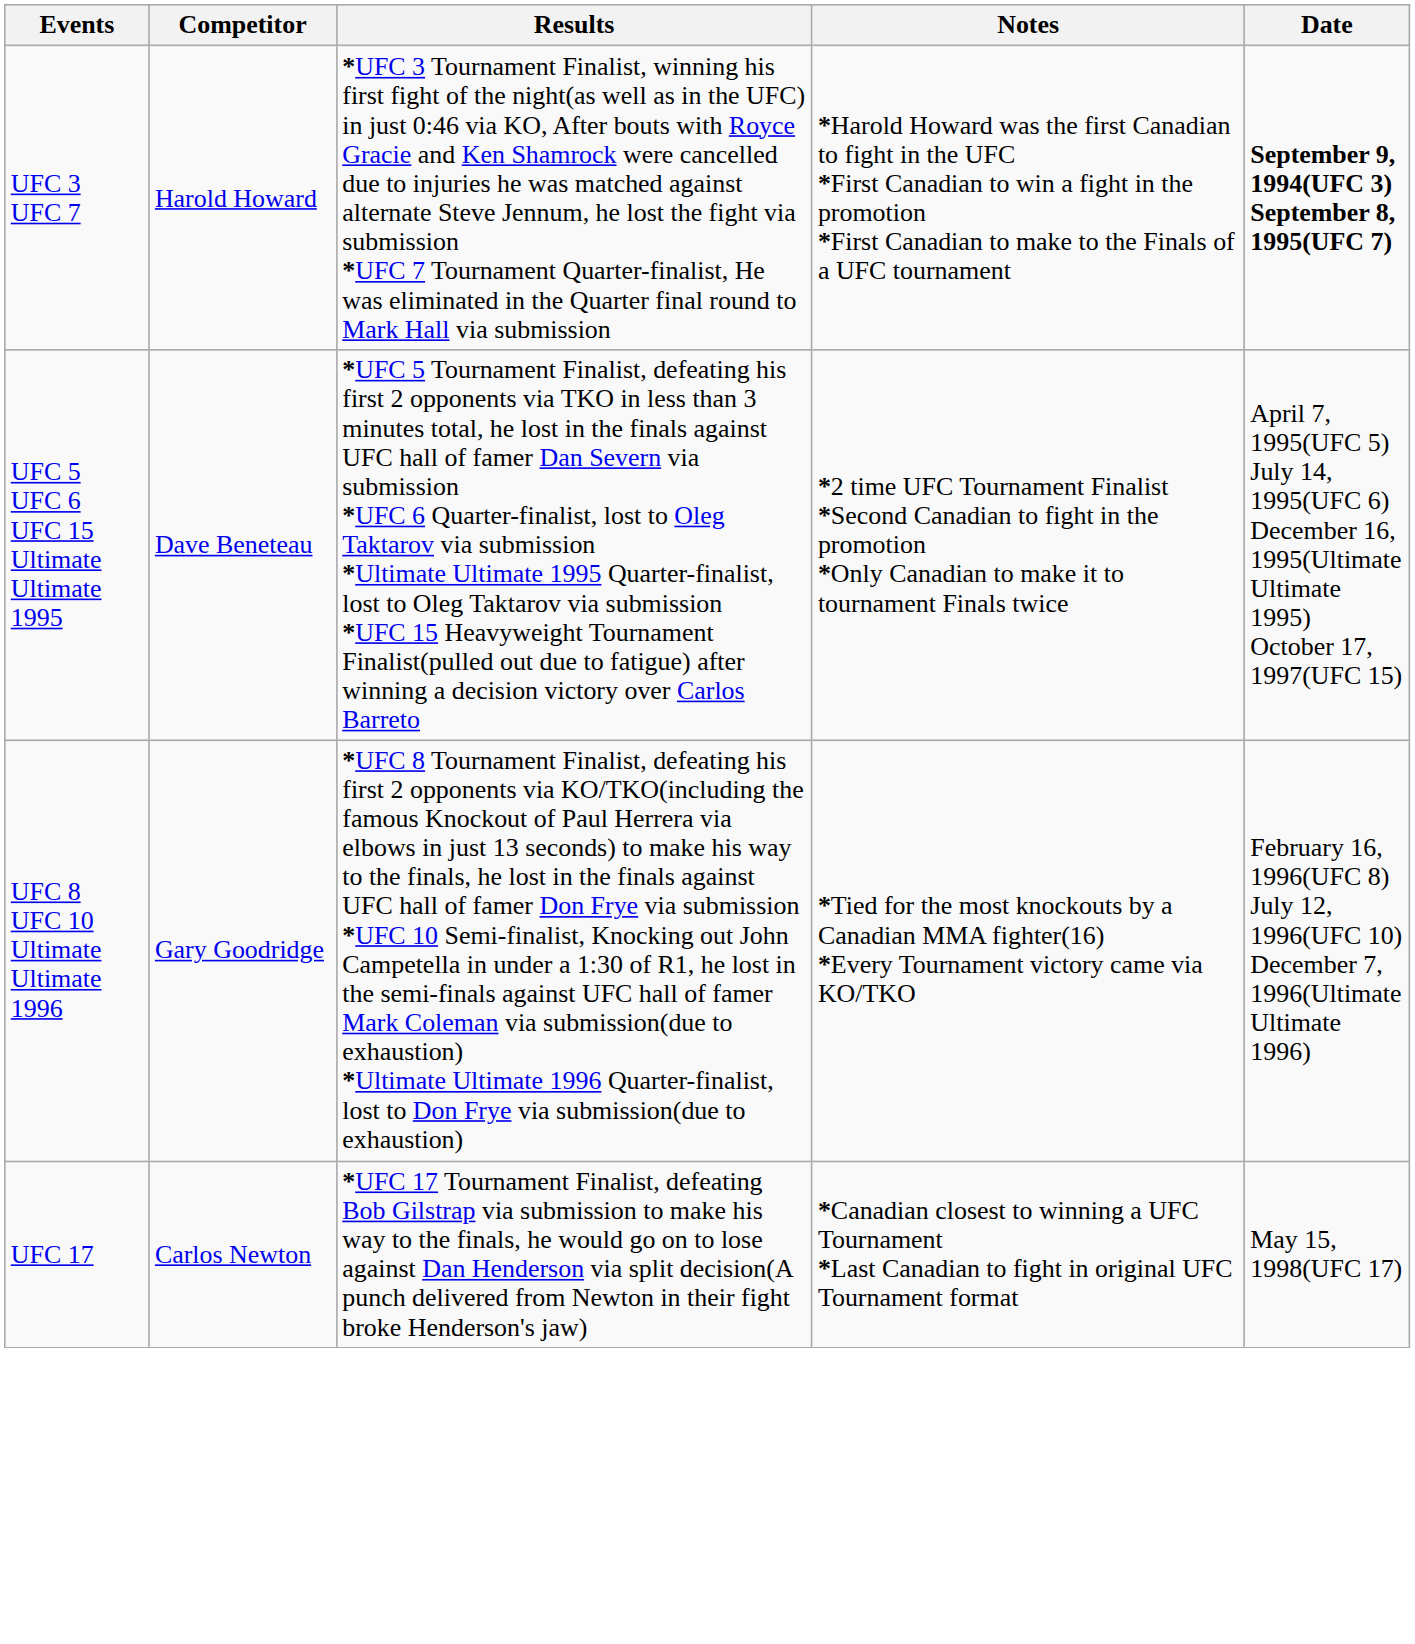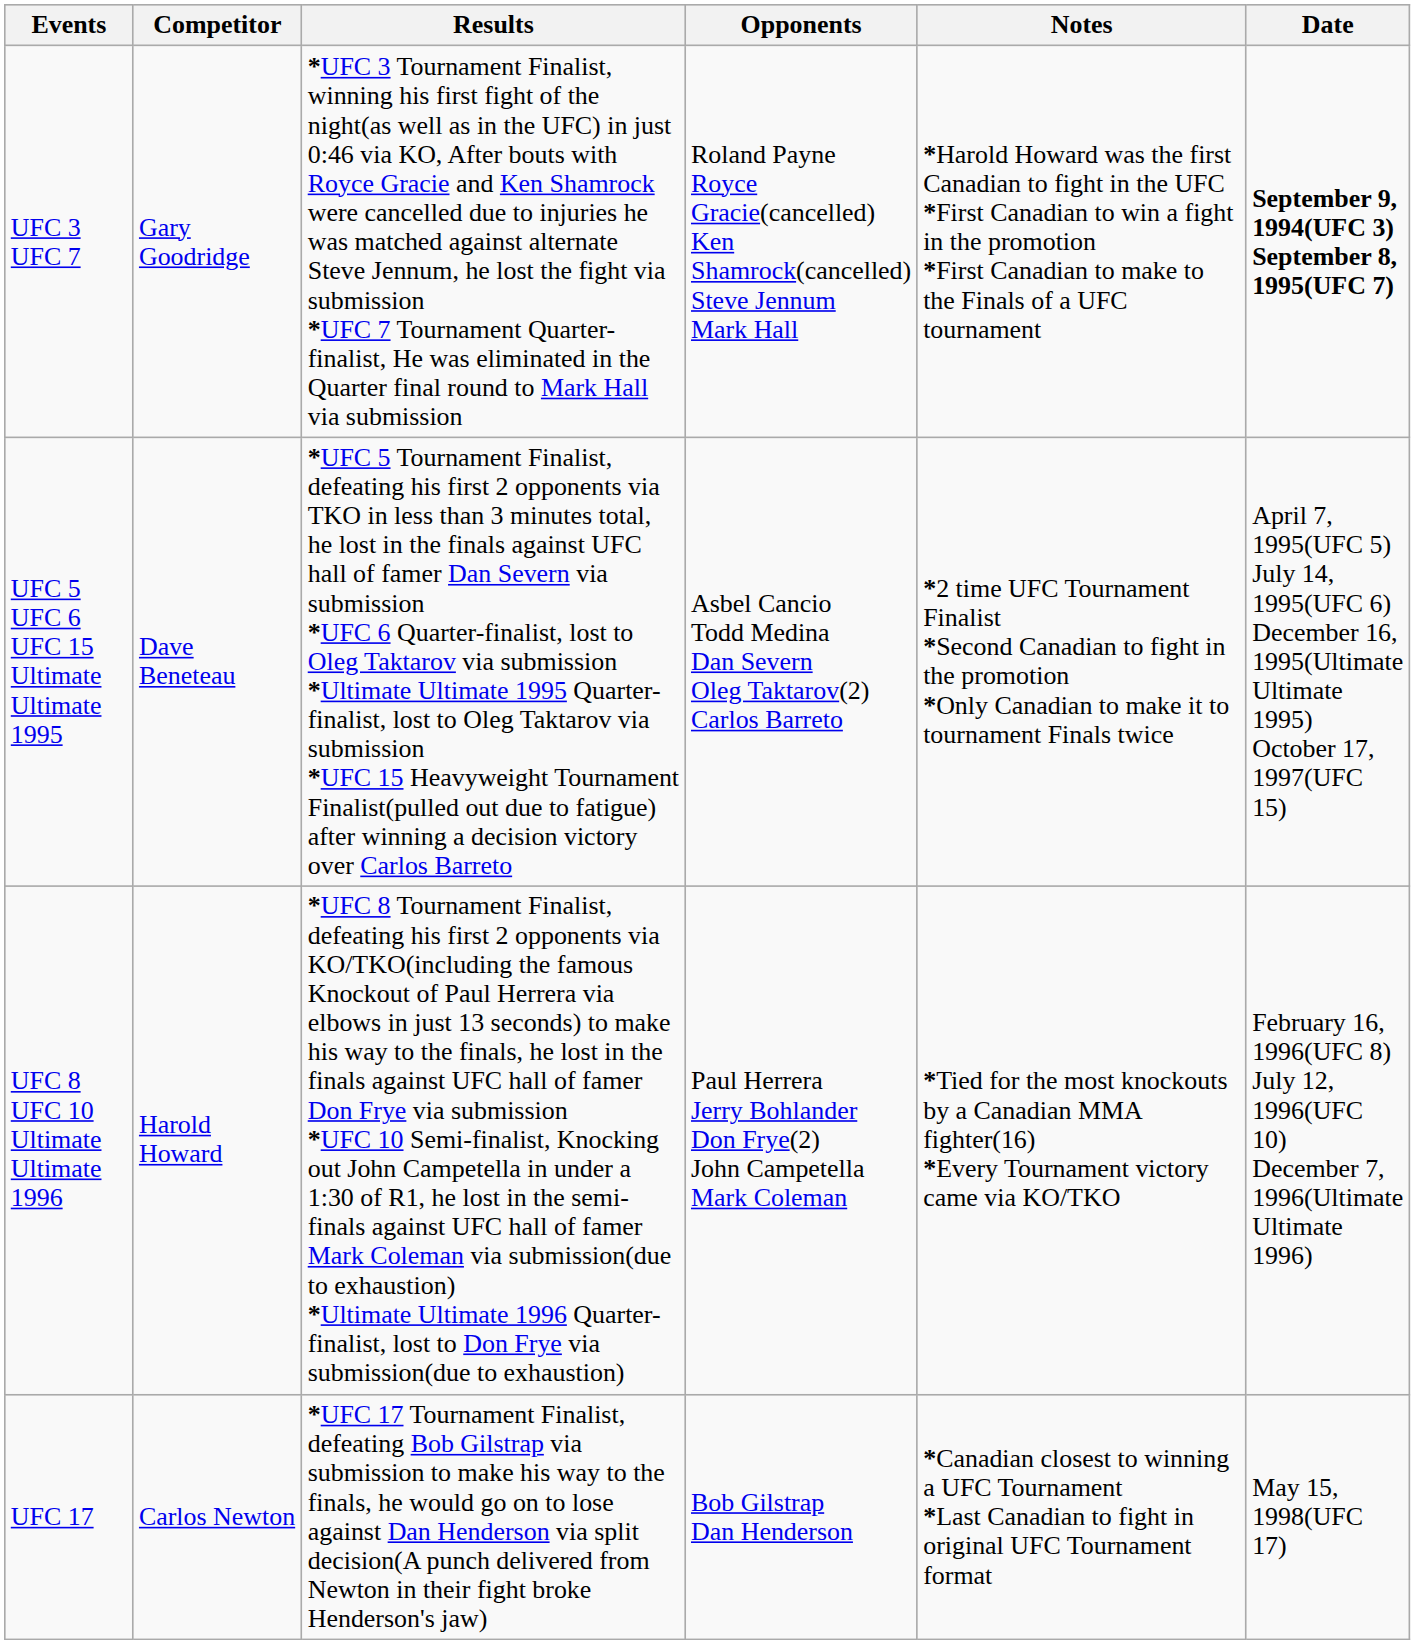+ column: Opponents | Roland Payne Royce Gracie(cancelled) Ken Shamrock(cancelled) Steve Jennum Mark Hall | Asbel Cancio Todd Medina Dan Severn Oleg Taktarov(2) Carlos Barreto | Paul Herrera Jerry Bohlander Don Frye(2) John Campetella Mark Coleman | Bob Gilstrap Dan Henderson
UFC 3 UFC 7 | Competitor: Harold Howard -> Gary Goodridge
UFC 8 UFC 10 Ultimate Ultimate 1996 | Competitor: Gary Goodridge -> Harold Howard
